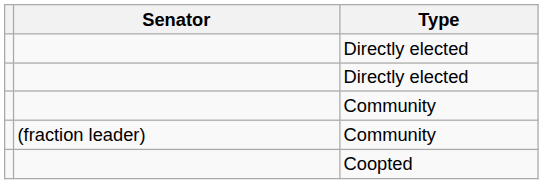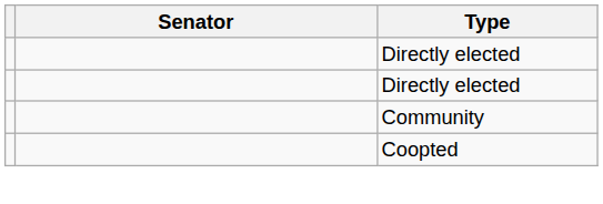- row: (fraction leader) | Community
